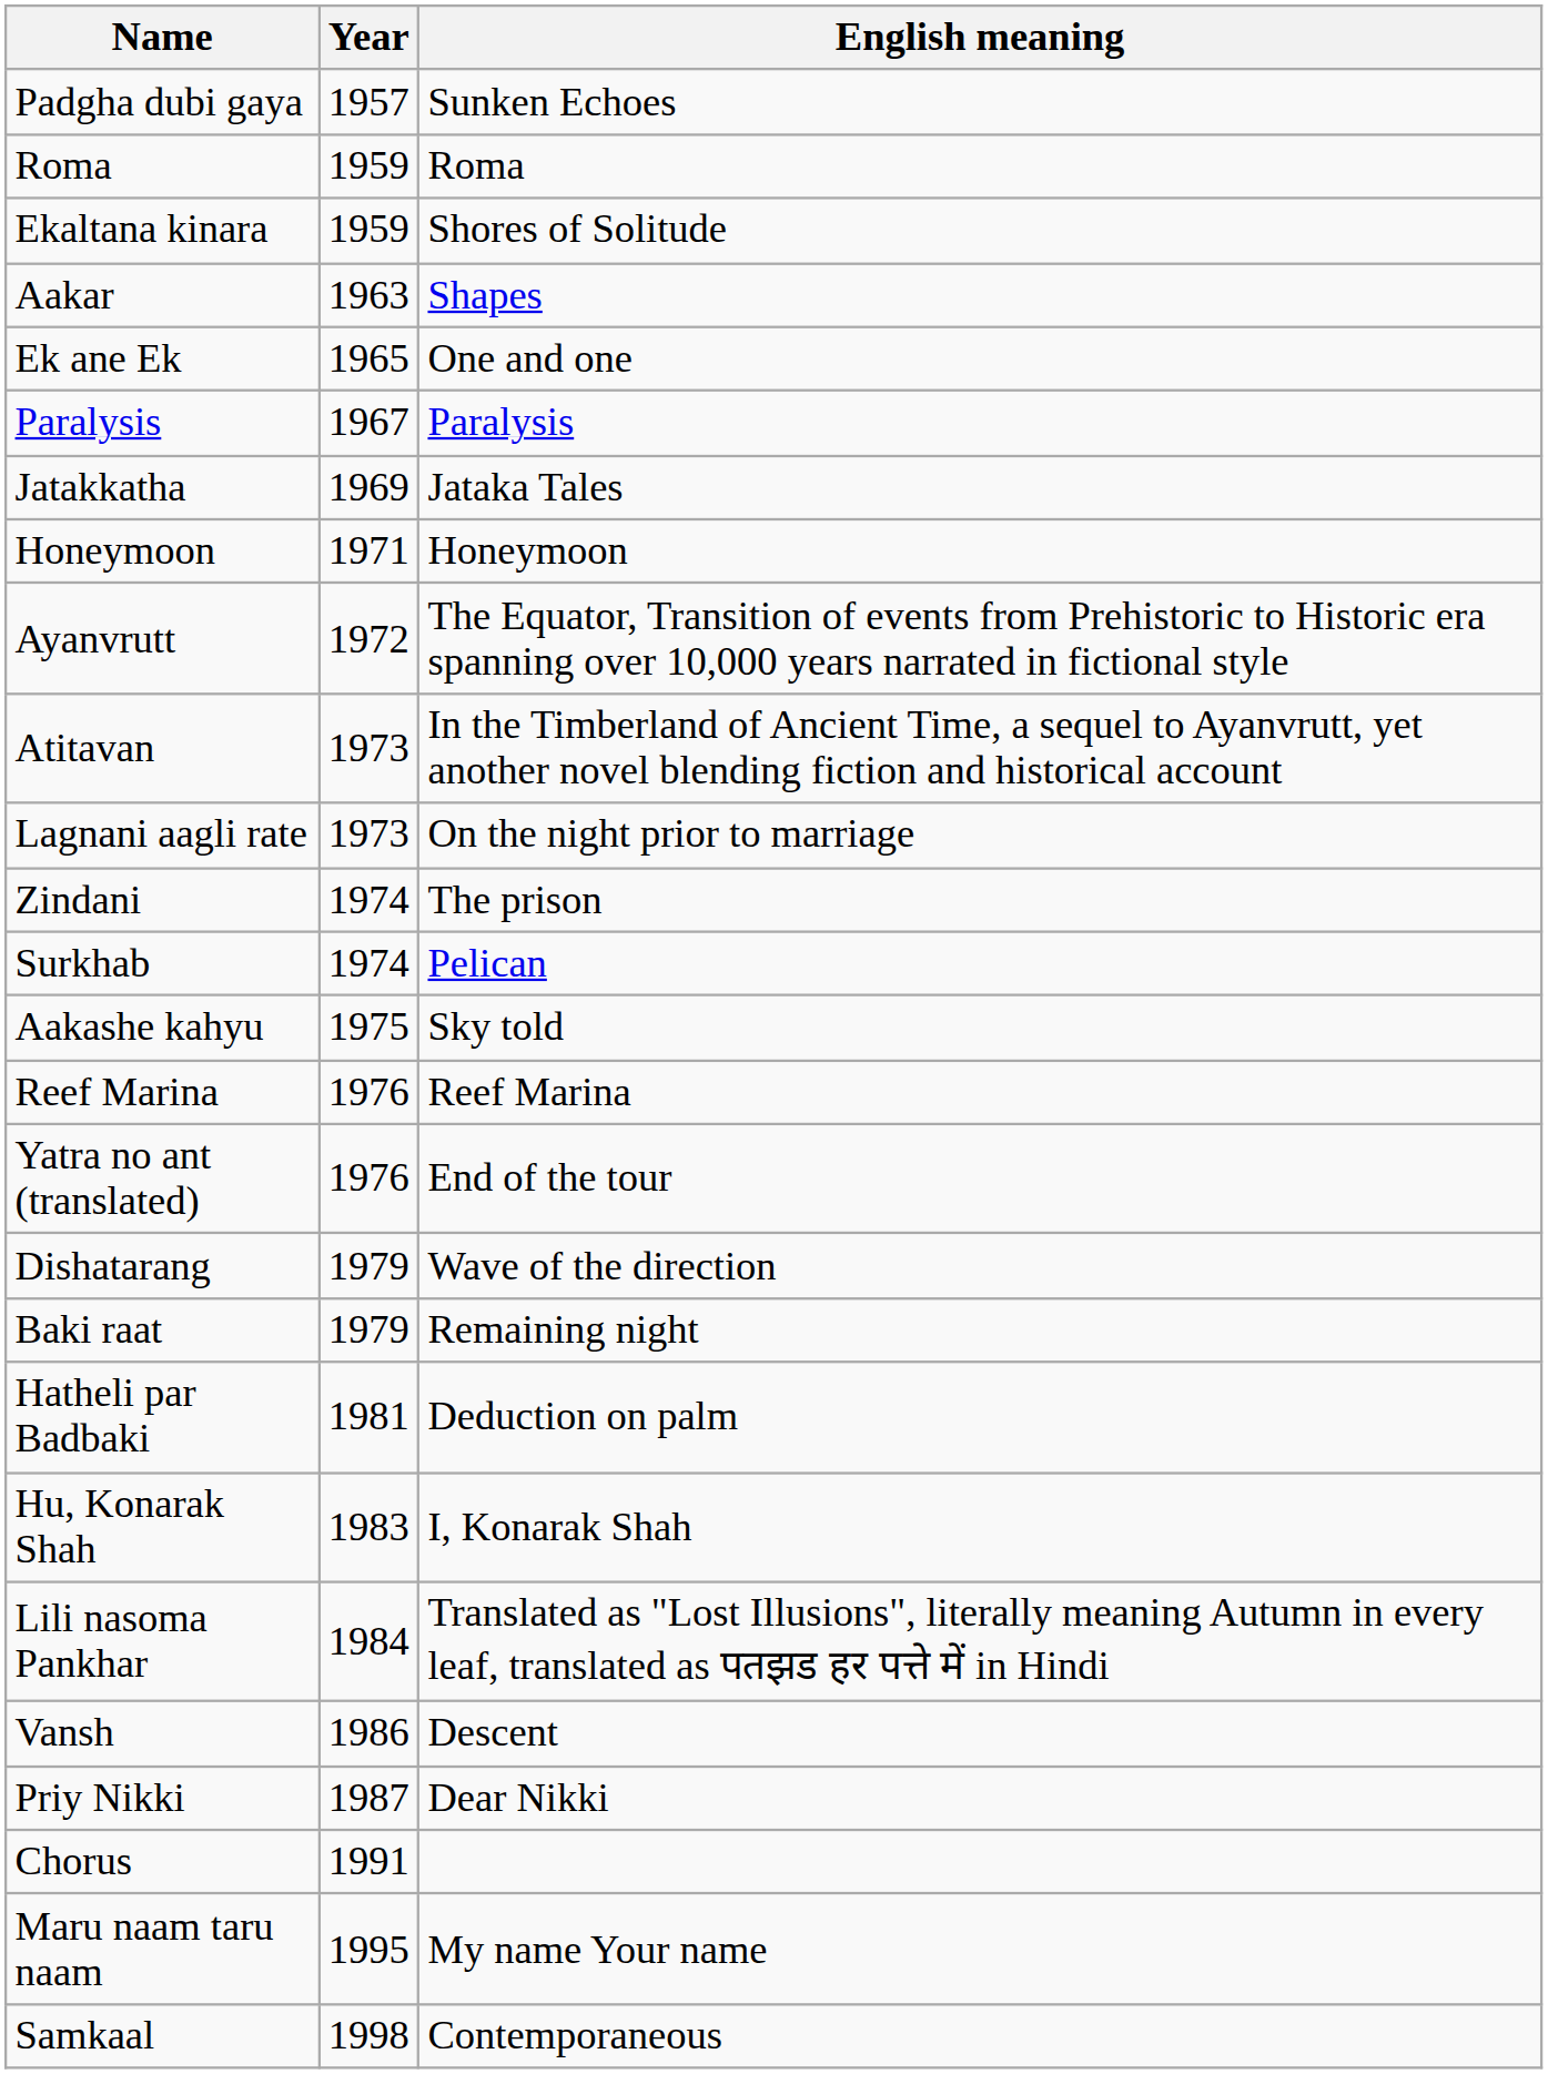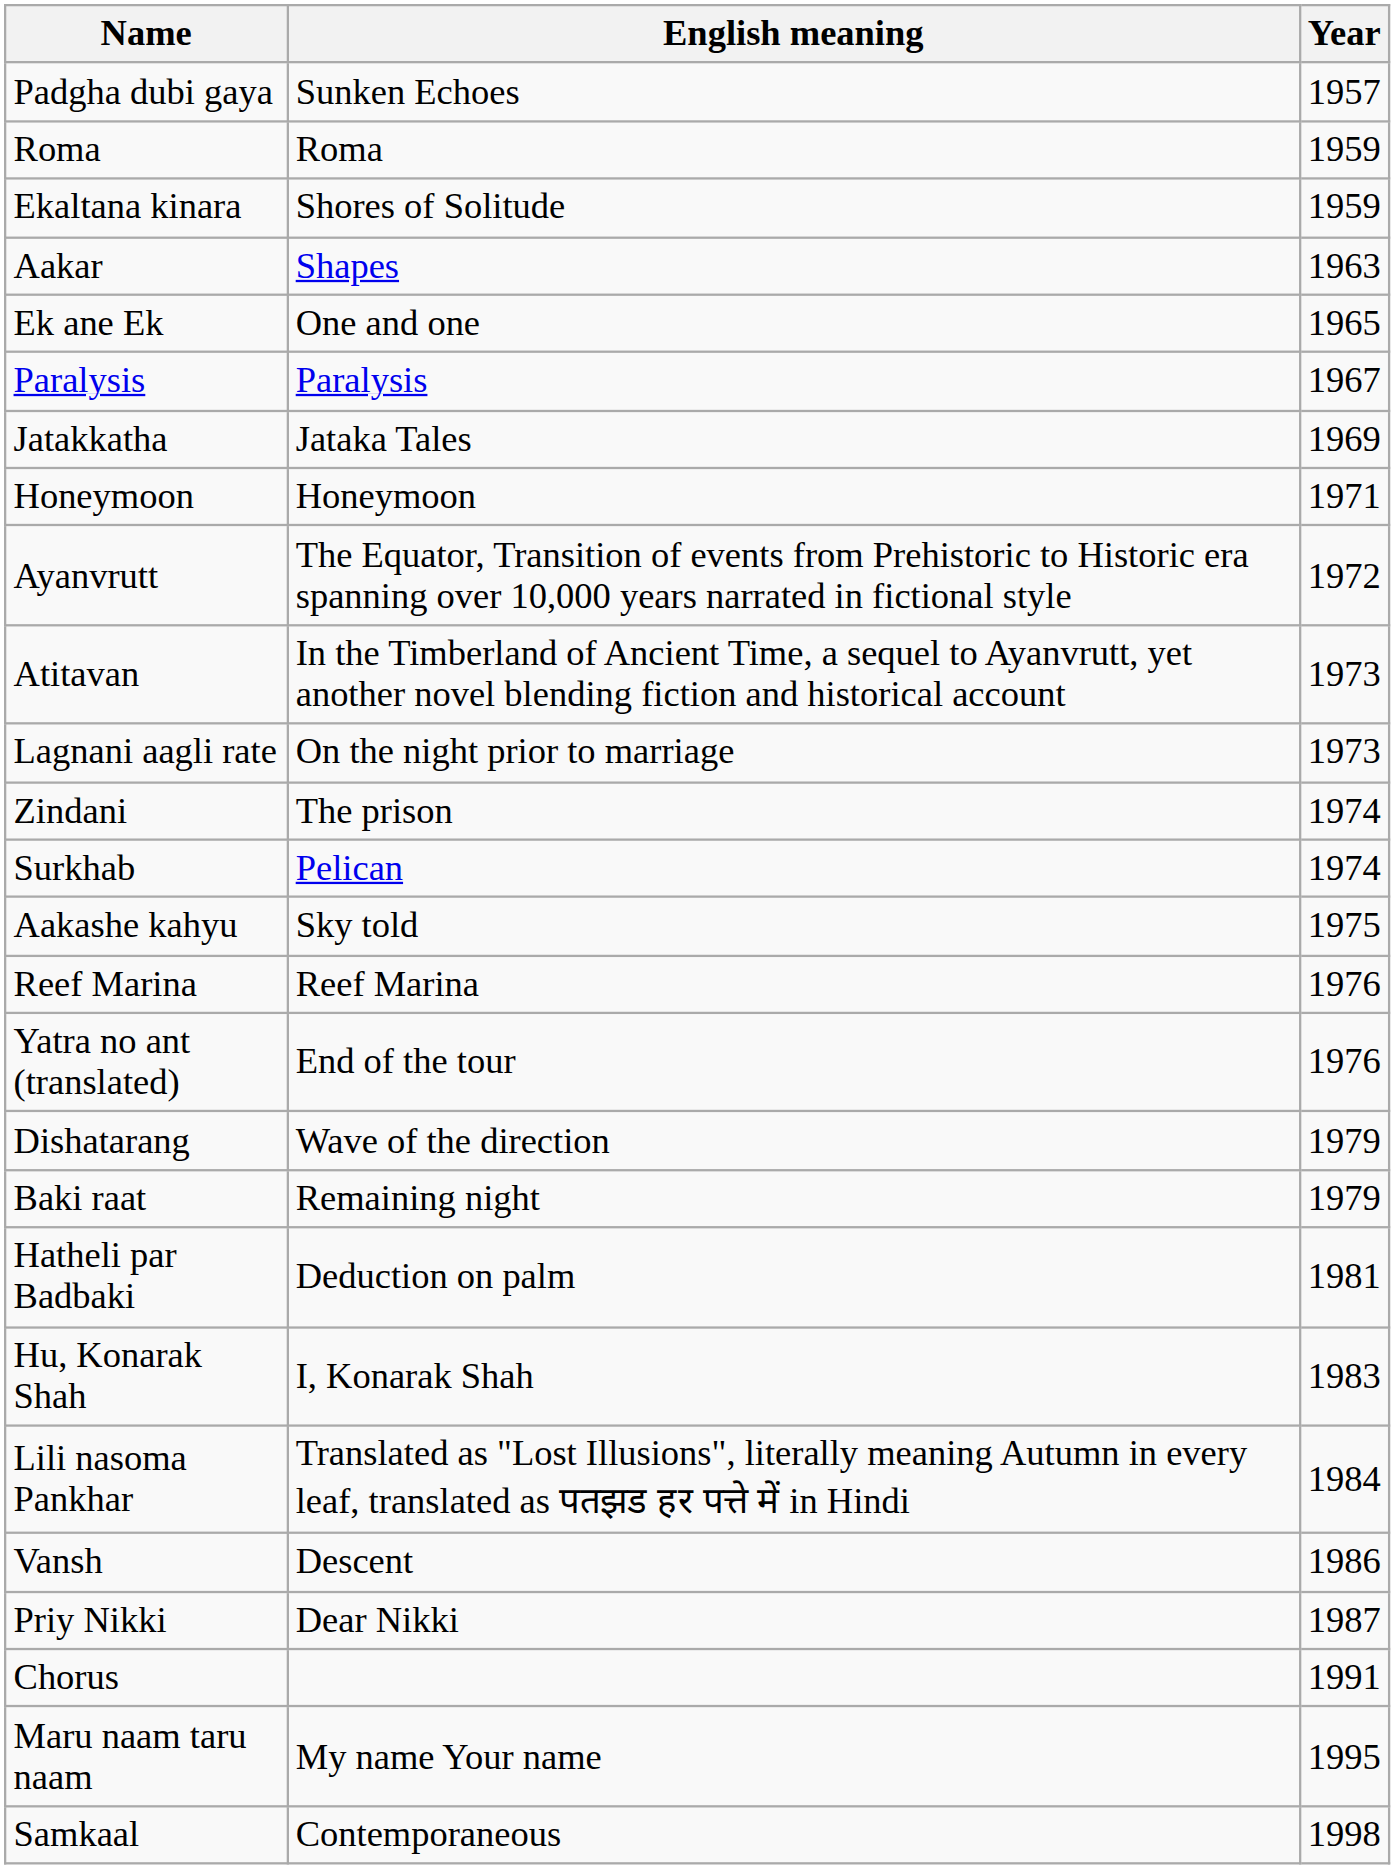columns swapped: Year <-> English meaning
